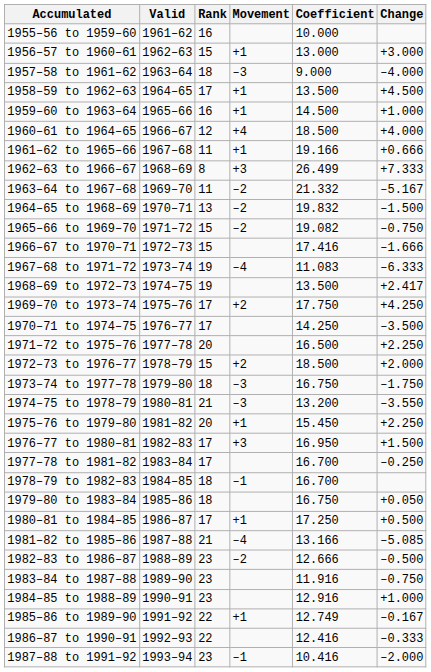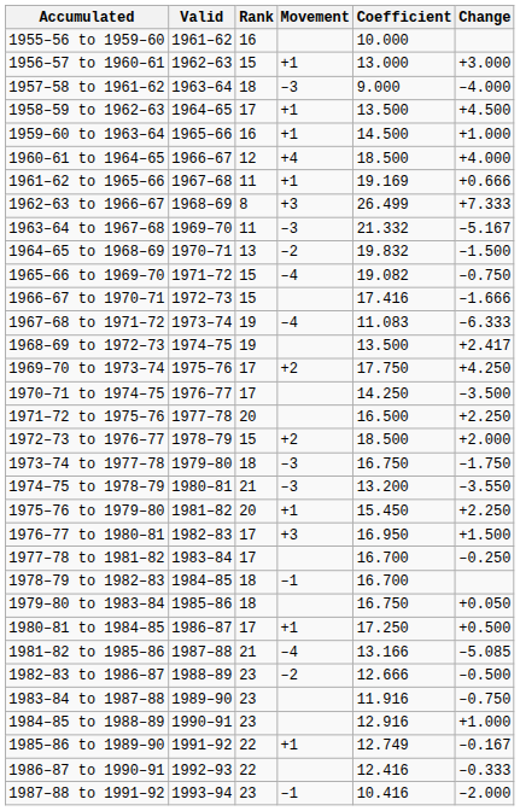1961–62 to 1965–66 | Coefficient: 19.166 -> 19.169
1963–64 to 1967–68 | Movement: –2 -> –3
1965–66 to 1969–70 | Movement: –2 -> –4
